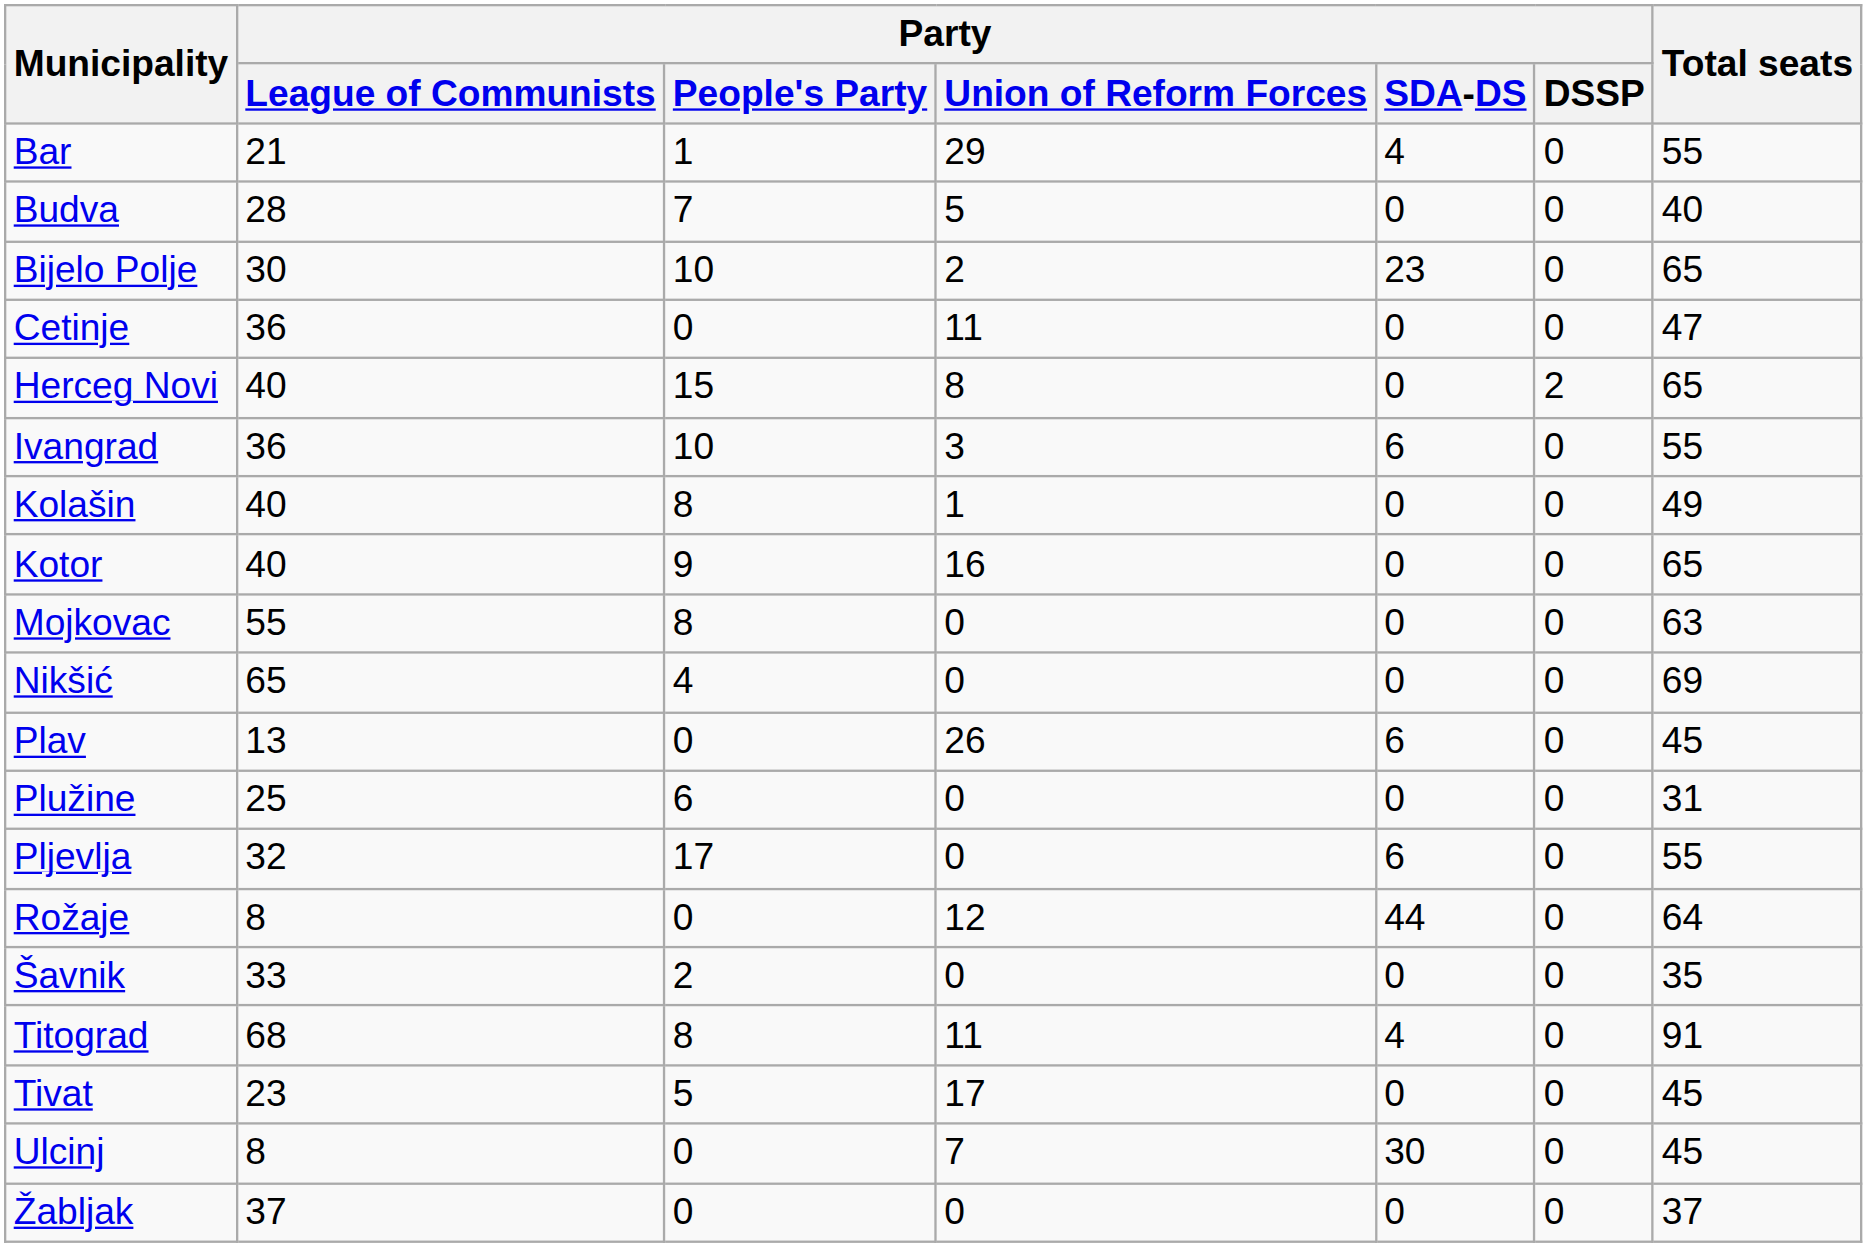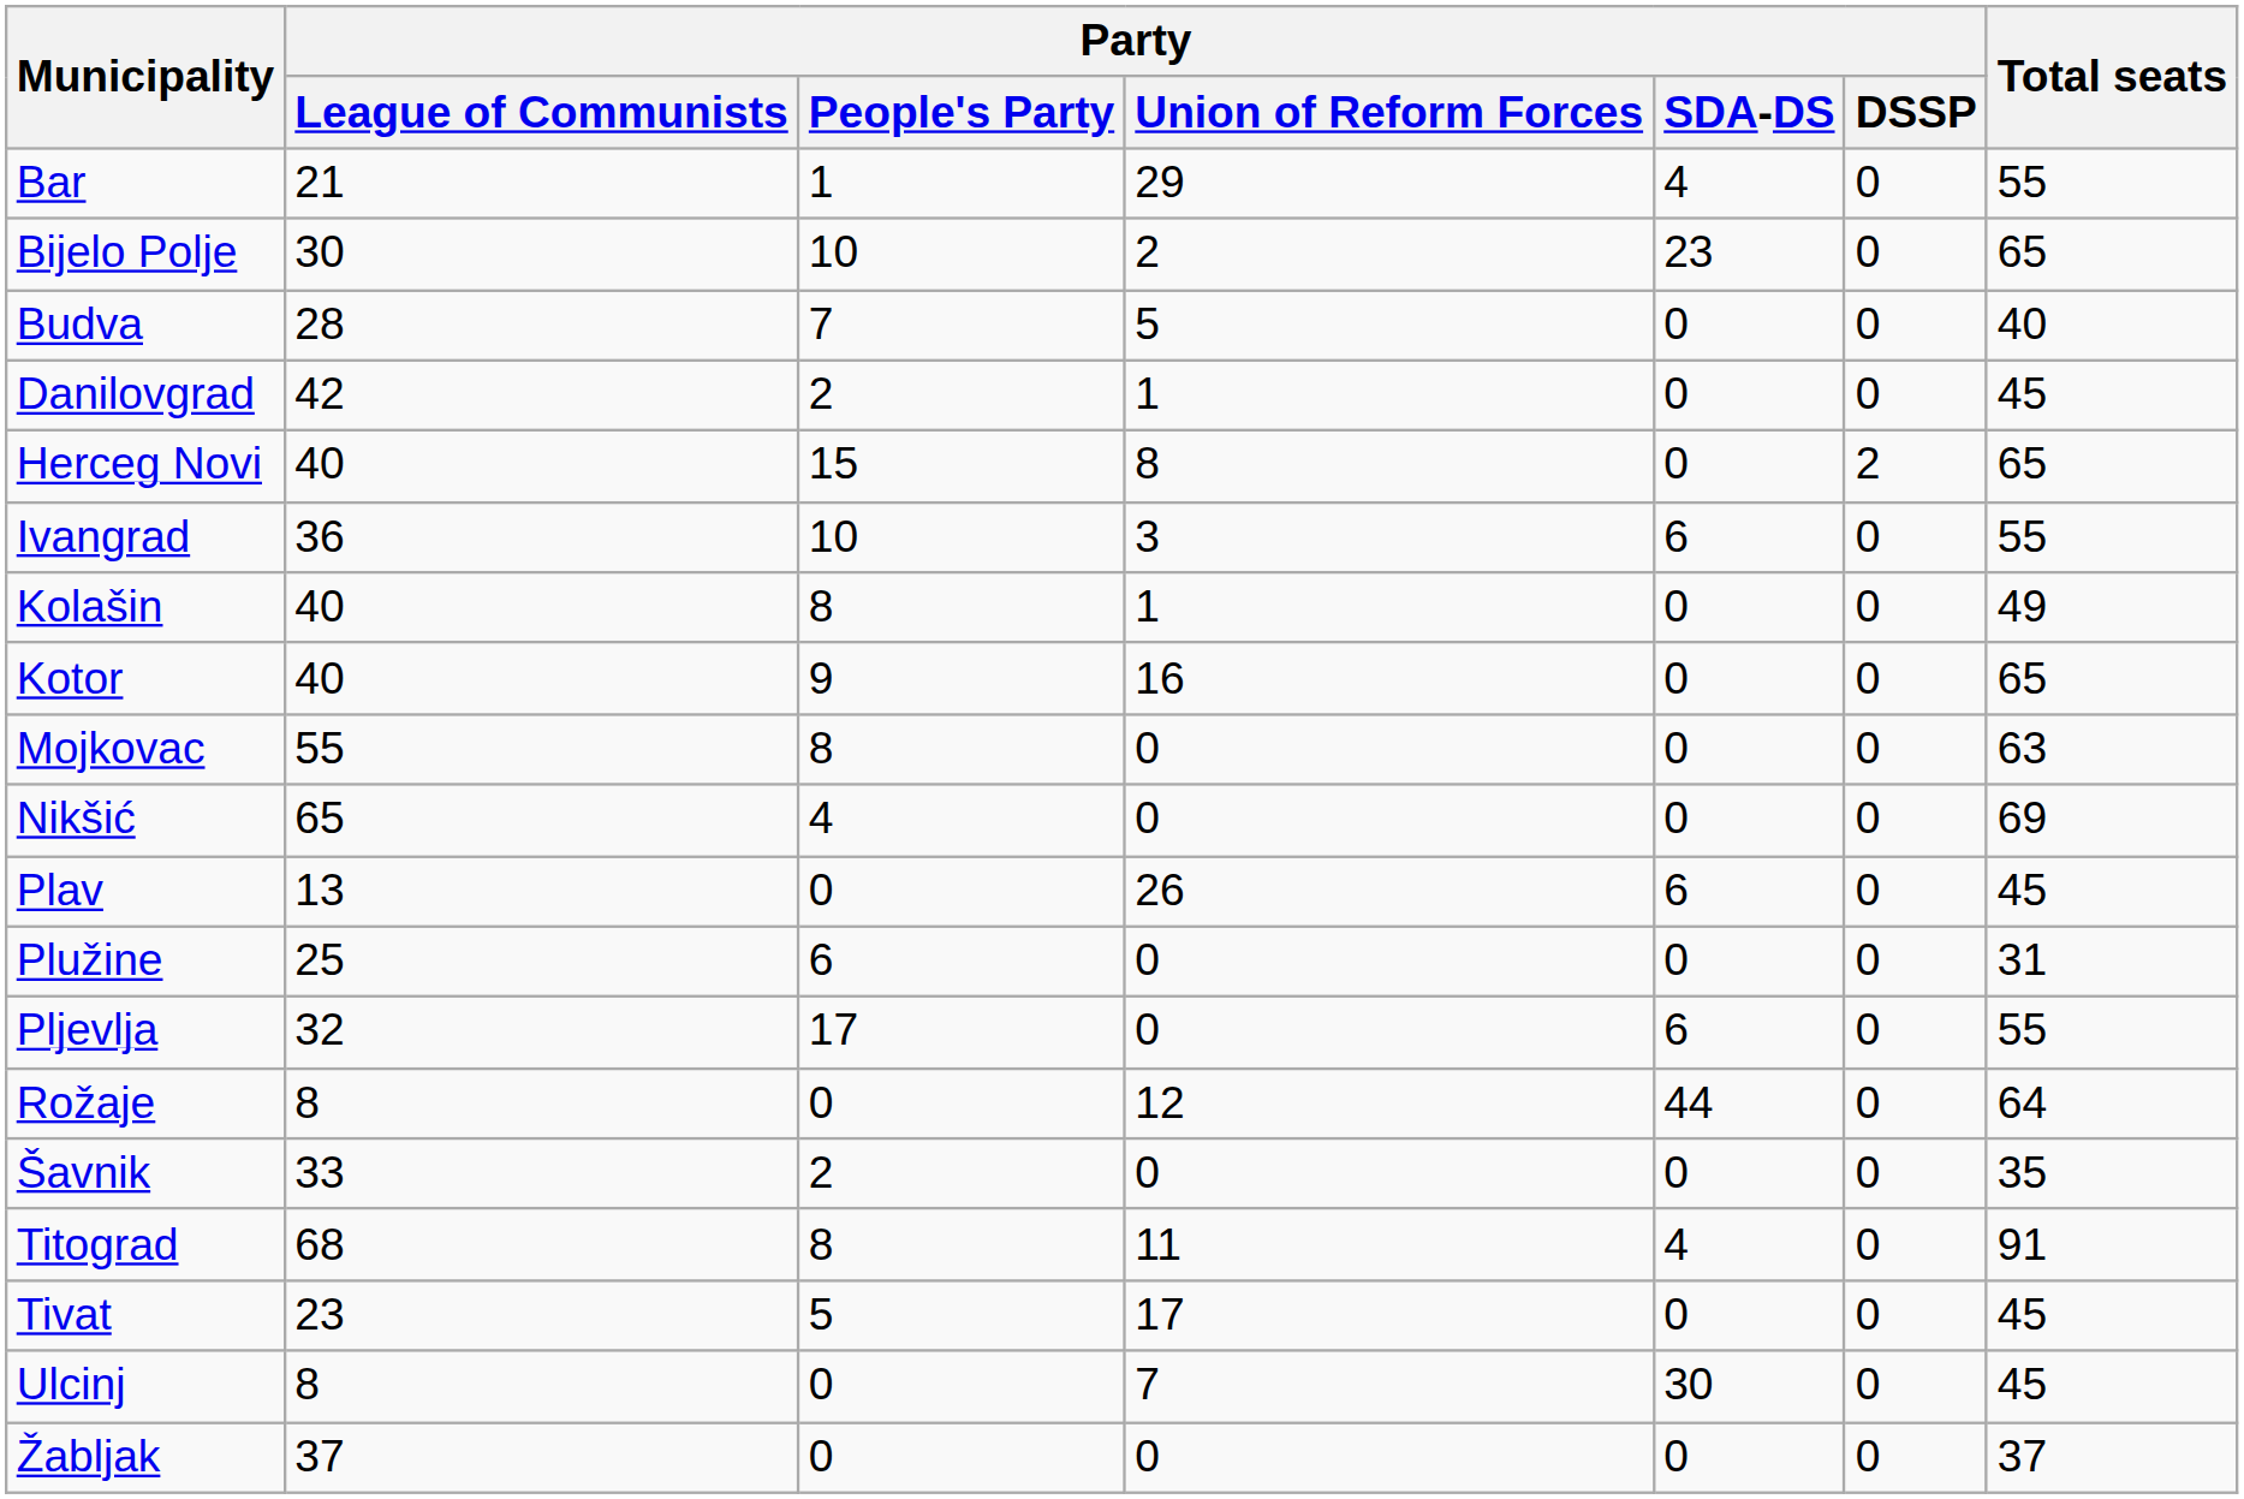rows swapped: Bijelo Polje <-> Budva
- row: Cetinje | 36 | 0 | 11 | 0 | 0 | 47
+ row: Danilovgrad | 42 | 2 | 1 | 0 | 0 | 45
